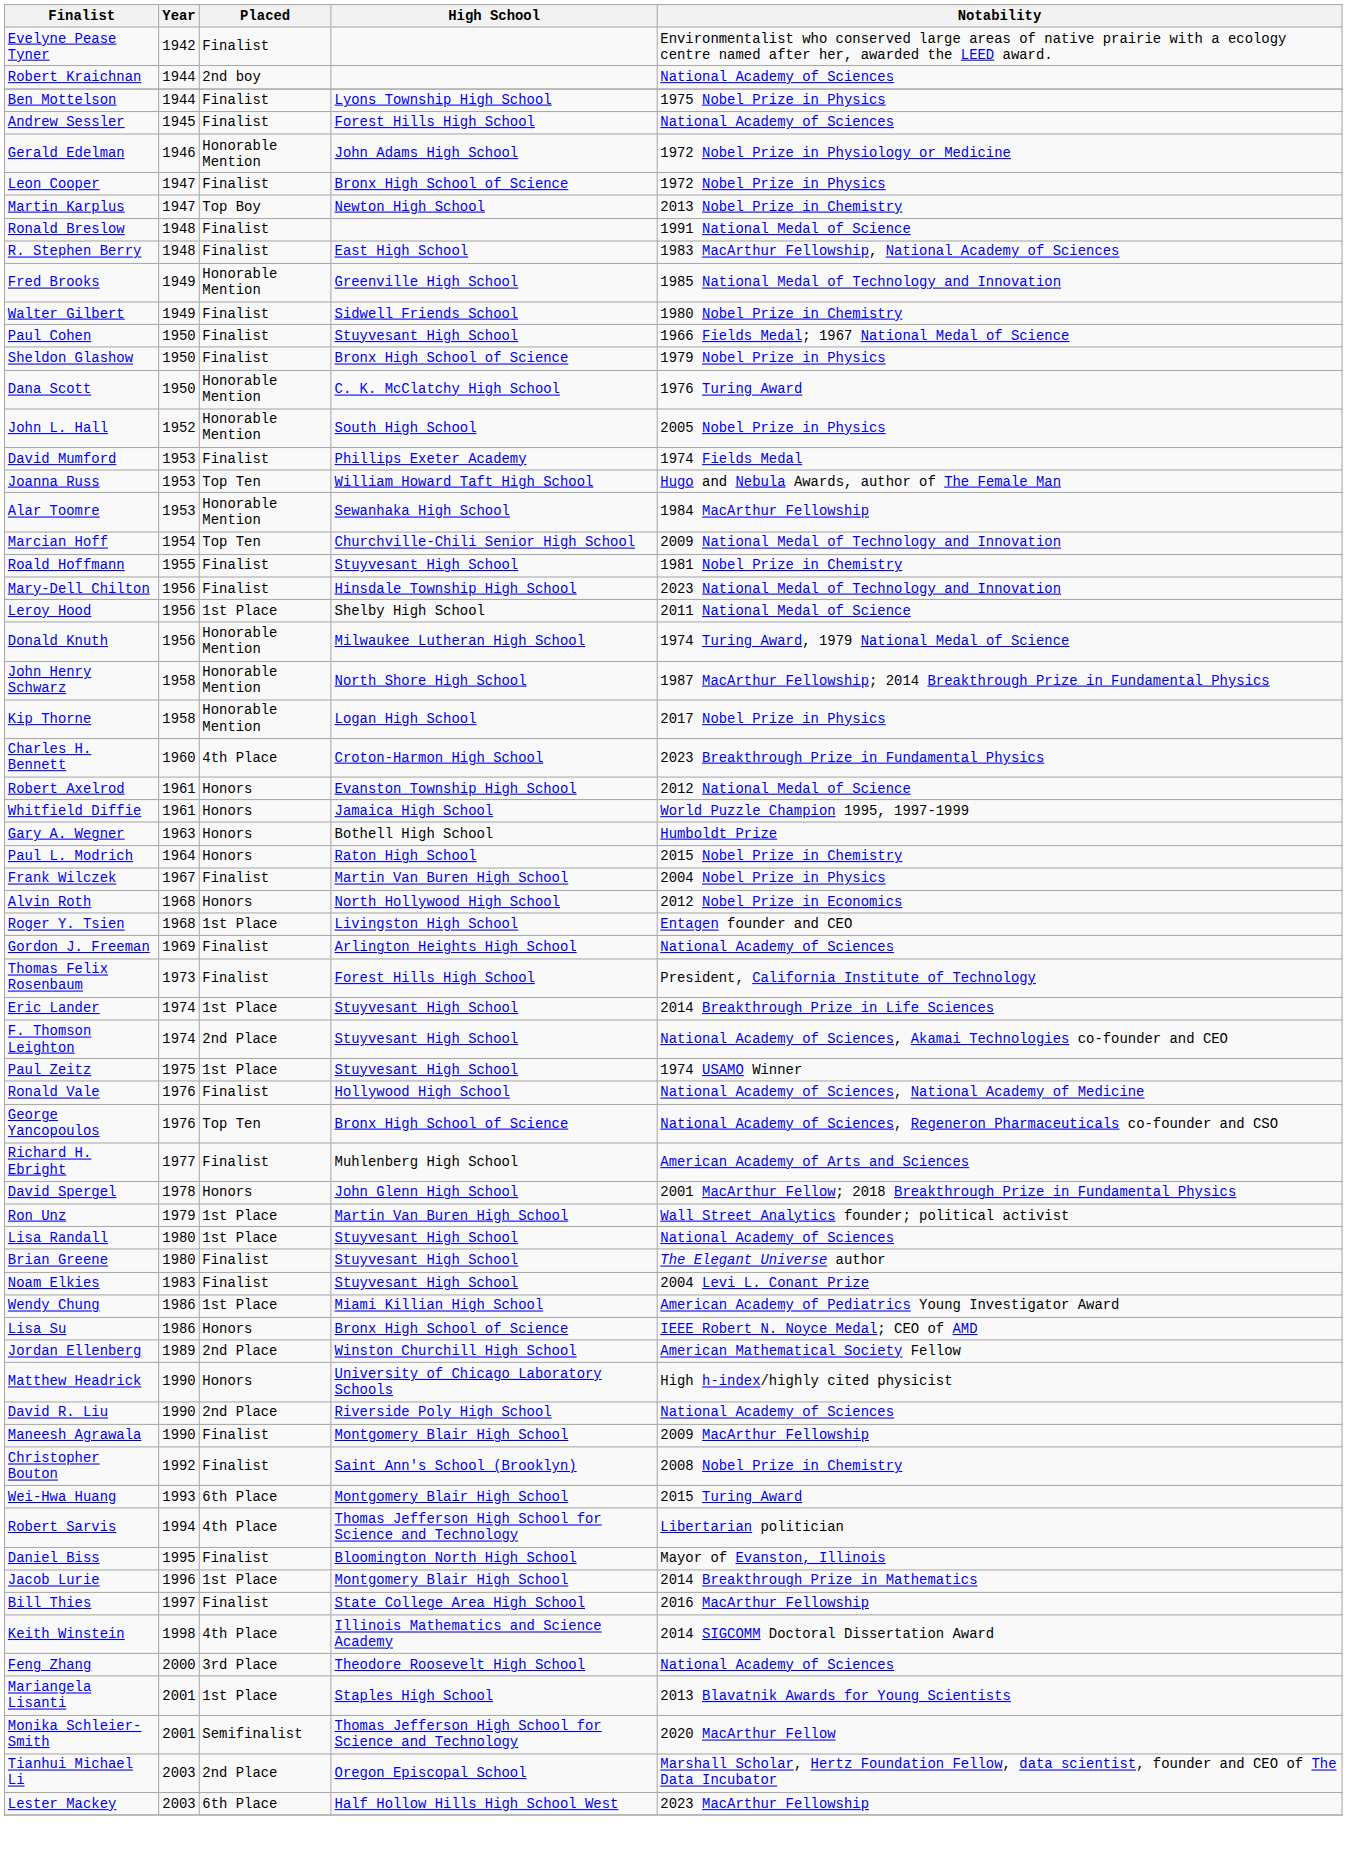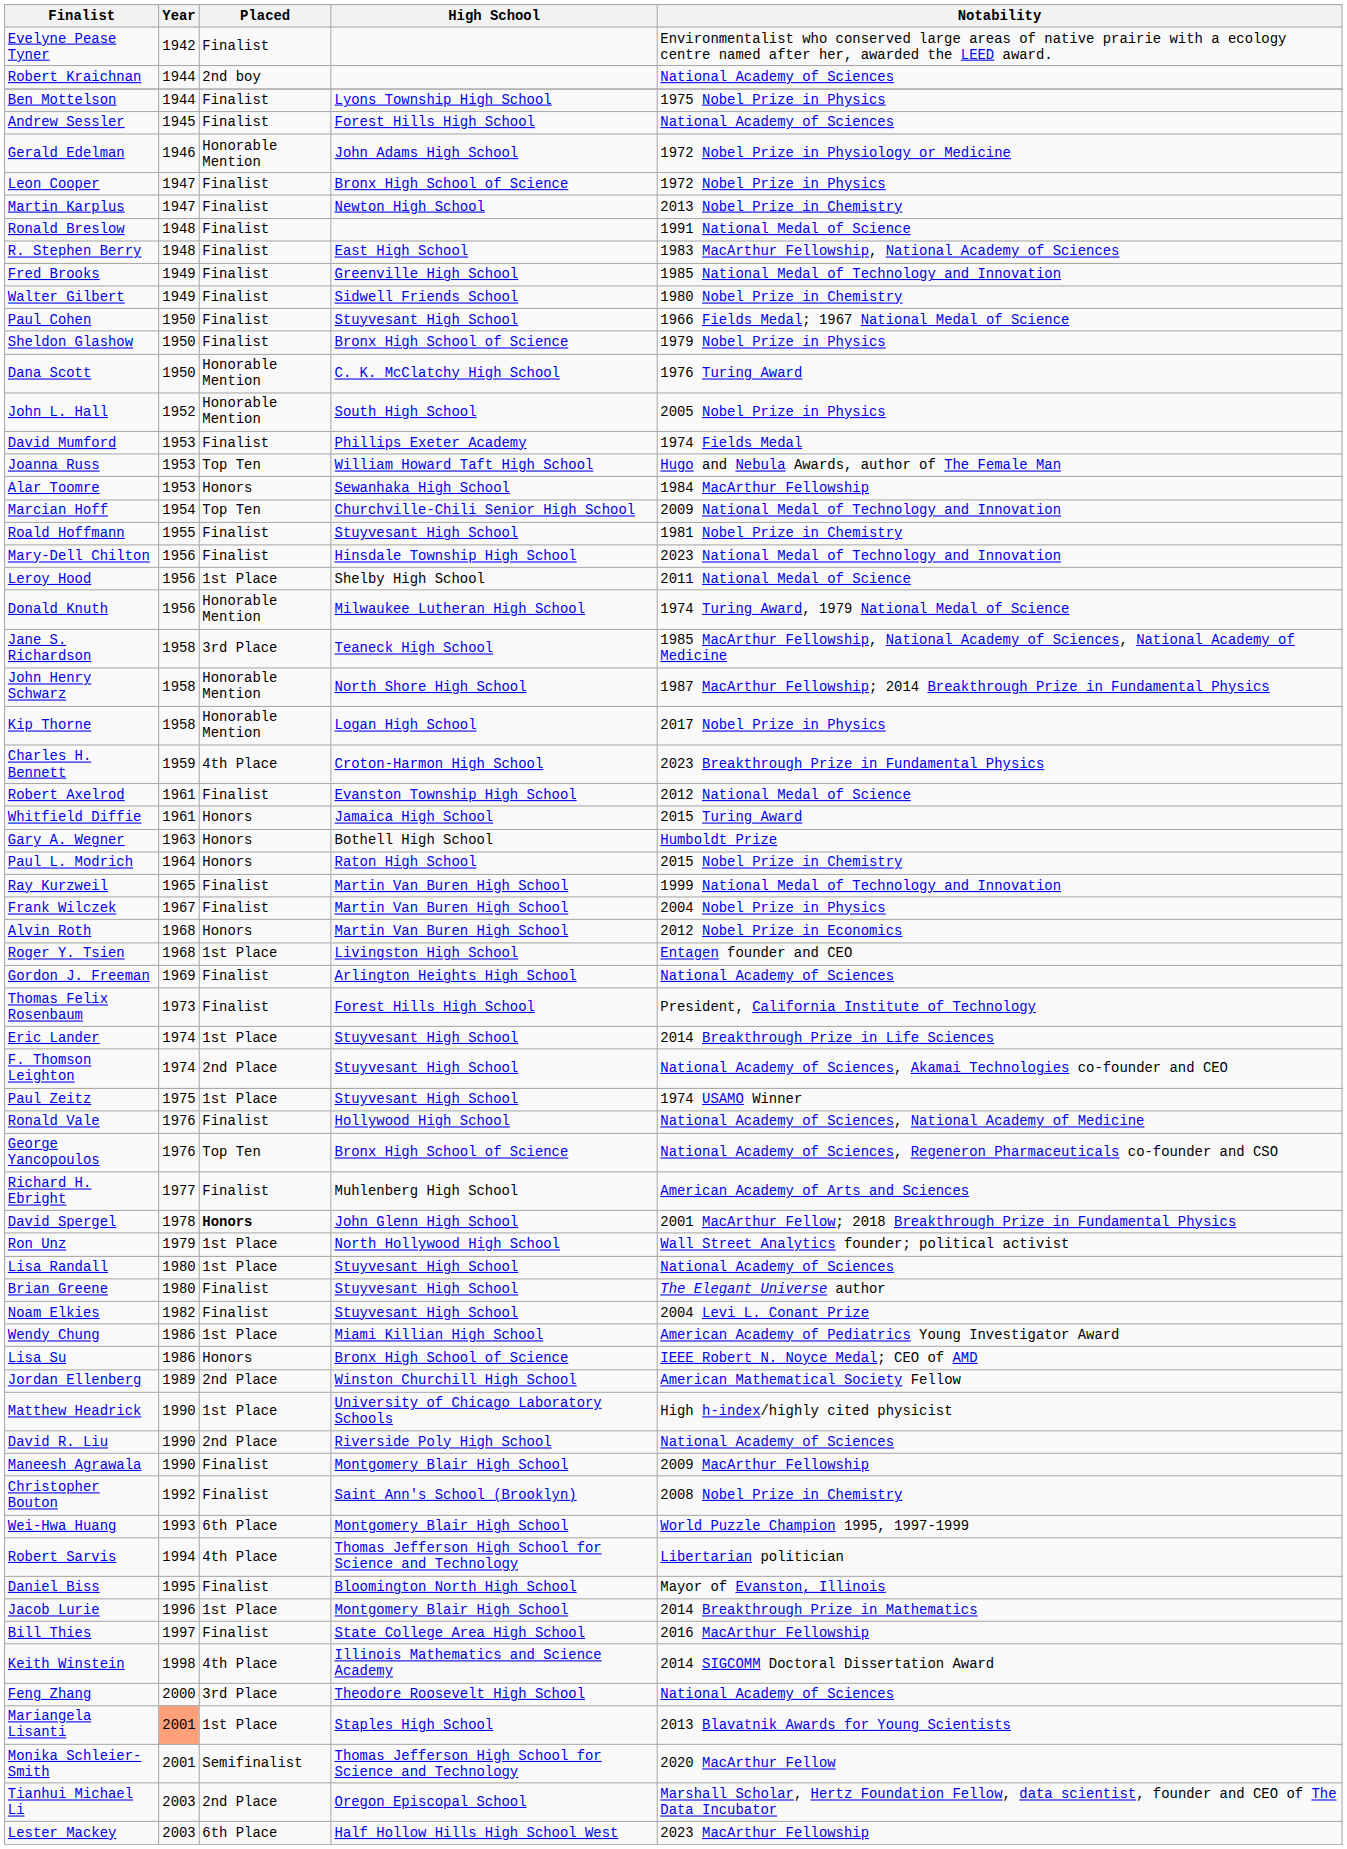Martin Karplus | Placed: Top Boy -> Finalist
Fred Brooks | Placed: Honorable Mention -> Finalist
Alar Toomre | Placed: Honorable Mention -> Honors
+ row: Jane S. Richardson | 1958 | 3rd Place | Teaneck High School | 1985 MacArthur Fellowship, National Academy of Sciences, National Academy of Medicine
Charles H. Bennett | Year: 1960 -> 1959
Robert Axelrod | Placed: Honors -> Finalist
Whitfield Diffie | Notability: World Puzzle Champion 1995, 1997-1999 -> 2015 Turing Award
+ row: Ray Kurzweil | 1965 | Finalist | Martin Van Buren High School | 1999 National Medal of Technology and Innovation
Alvin Roth | High School: North Hollywood High School -> Martin Van Buren High School
David Spergel | Placed: normal -> bold
Ron Unz | High School: Martin Van Buren High School -> North Hollywood High School
Noam Elkies | Year: 1983 -> 1982
Matthew Headrick | Placed: Honors -> 1st Place
Wei-Hwa Huang | Notability: 2015 Turing Award -> World Puzzle Champion 1995, 1997-1999
Mariangela Lisanti | Year: no background -> lightsalmon background
